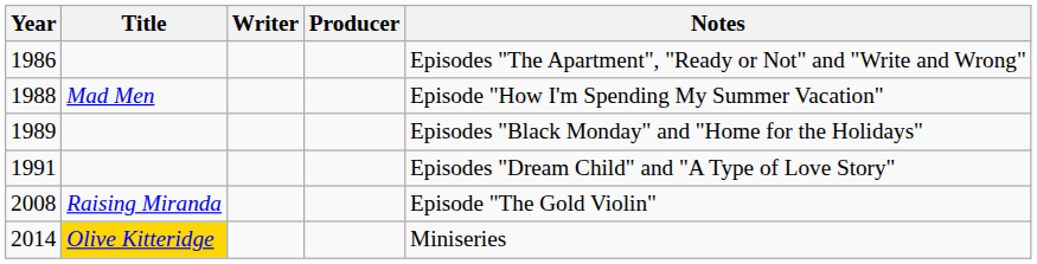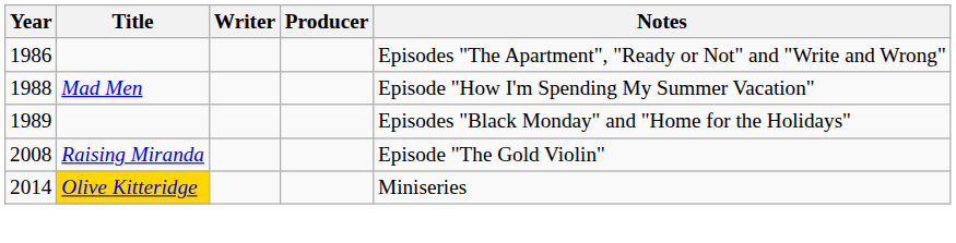- row: 1991 | Episodes "Dream Child" and "A Type of Love Story"
